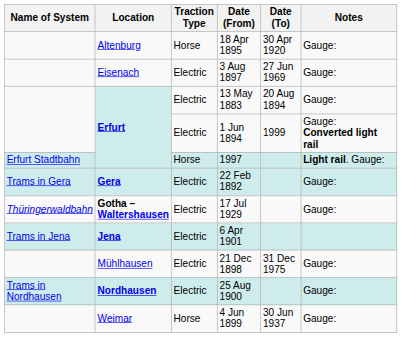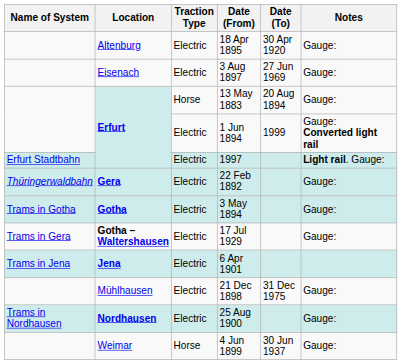18 Apr 1895 | Traction Type: Horse -> Electric
13 May 1883 | Traction Type: Electric -> Horse
1997 | Traction Type: Horse -> Electric
22 Feb 1892 | Name of System: Trams in Gera -> Thüringerwaldbahn
+ row: Trams in Gotha | Gotha | Electric | 3 May 1894 | Gauge:
17 Jul 1929 | Name of System: Thüringerwaldbahn -> Trams in Gera
